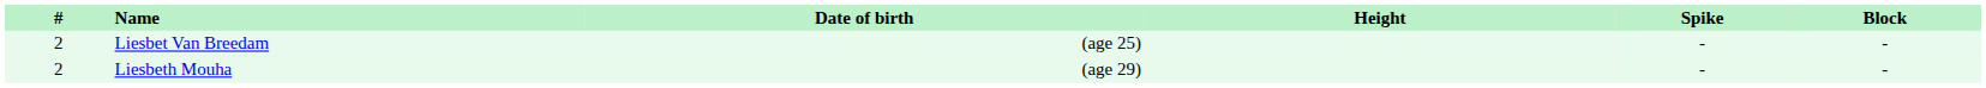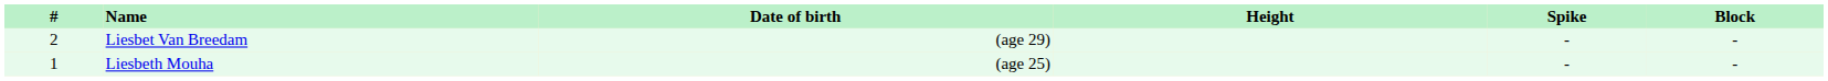Liesbet Van Breedam | Date of birth: (age 25) -> (age 29)
Liesbeth Mouha | #: 2 -> 1
Liesbeth Mouha | Date of birth: (age 29) -> (age 25)
